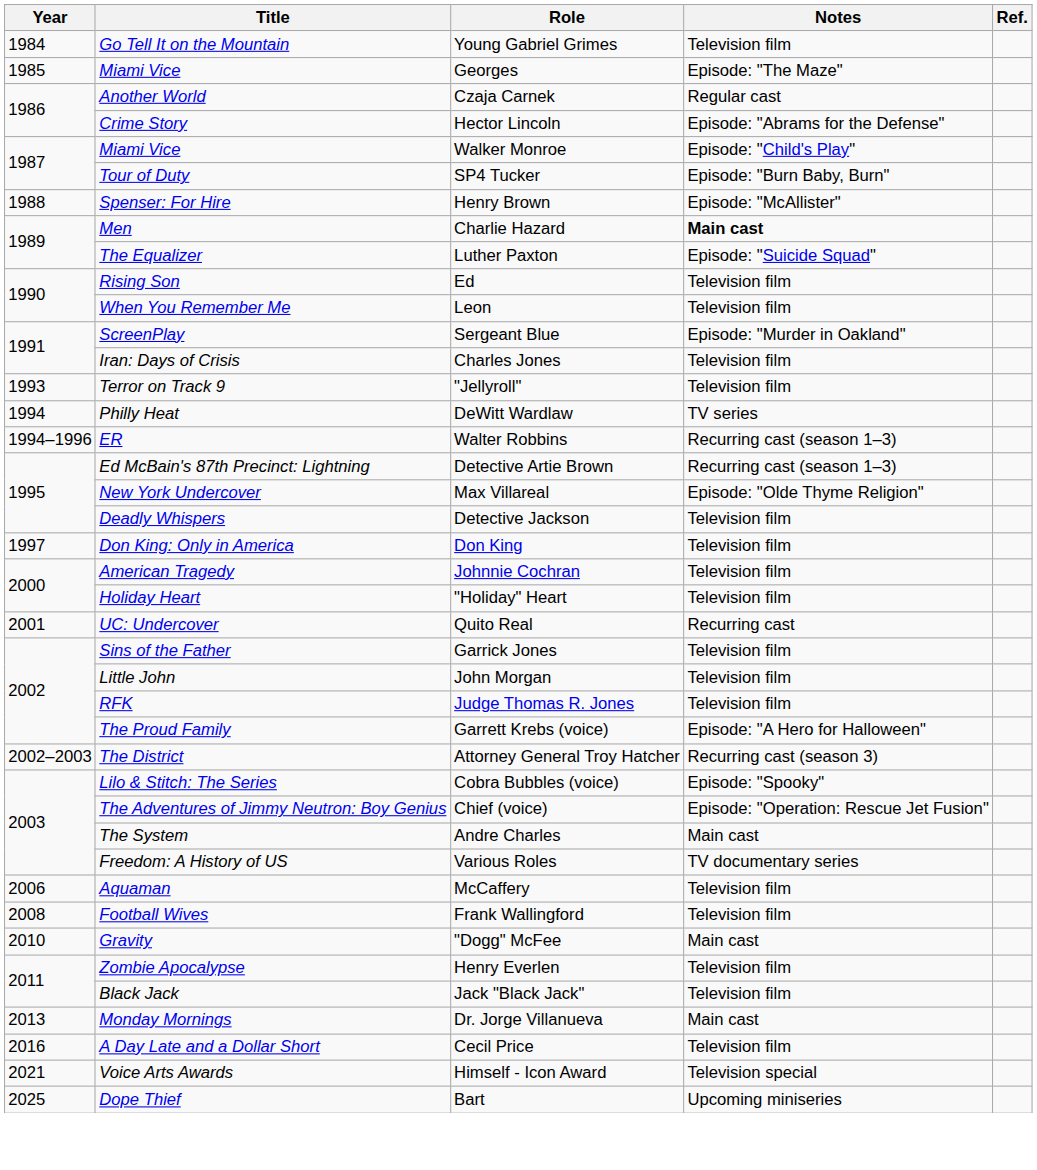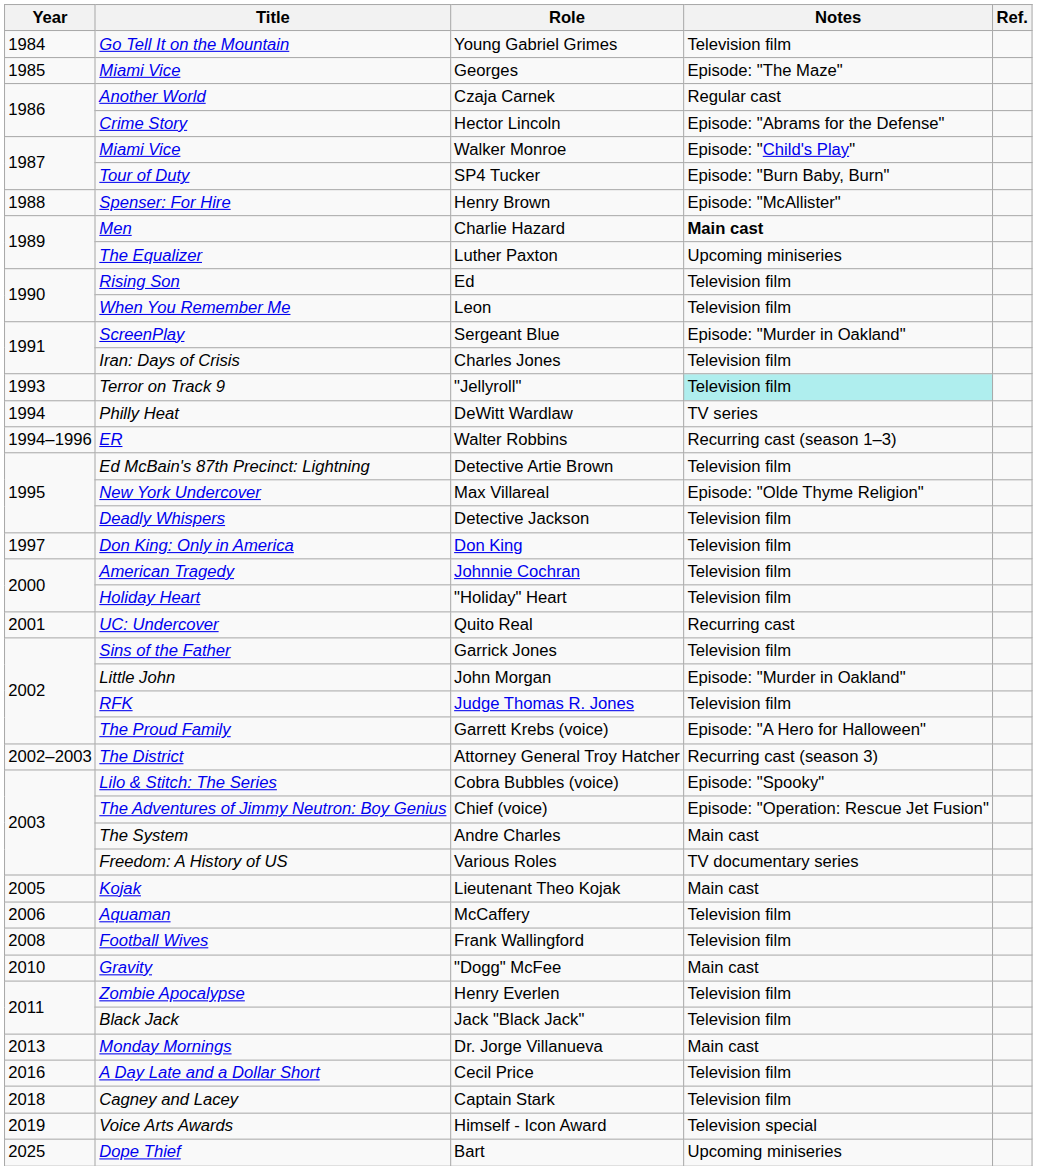Luther Paxton | Notes: Episode: "Suicide Squad" -> Upcoming miniseries
"Jellyroll" | Notes: no background -> paleturquoise background
Detective Artie Brown | Notes: Recurring cast (season 1–3) -> Television film
John Morgan | Notes: Television film -> Episode: "Murder in Oakland"
+ row: 2005 | Kojak | Lieutenant Theo Kojak | Main cast
+ row: 2018 | Cagney and Lacey | Captain Stark | Television film
Himself - Icon Award | Year: 2021 -> 2019
